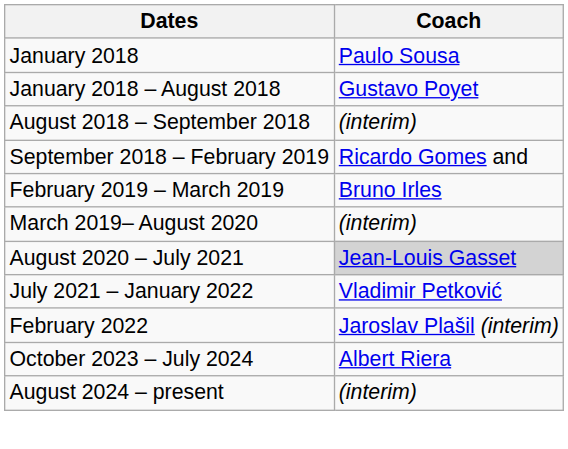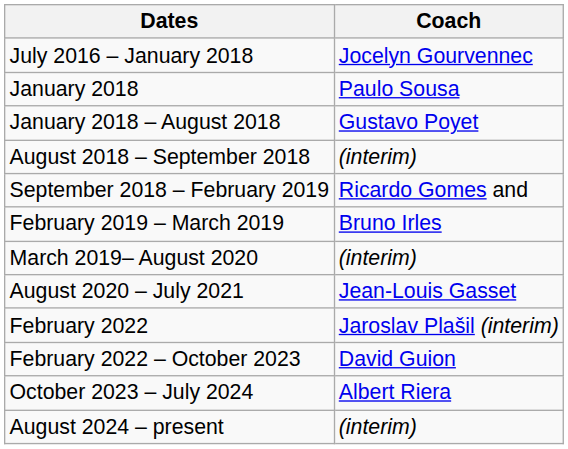+ row: July 2016 – January 2018 | Jocelyn Gourvennec
August 2020 – July 2021 | Coach: lightgrey background -> no background
- row: July 2021 – January 2022 | Vladimir Petković
+ row: February 2022 – October 2023 | David Guion
